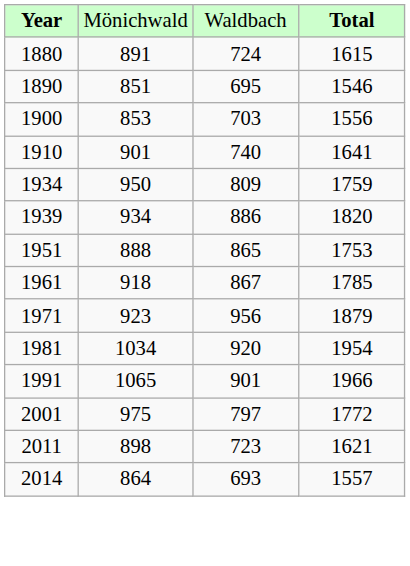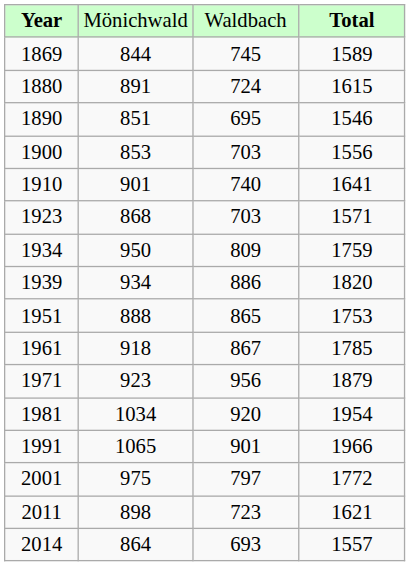+ row: 1869 | 844 | 745 | 1589
+ row: 1923 | 868 | 703 | 1571
